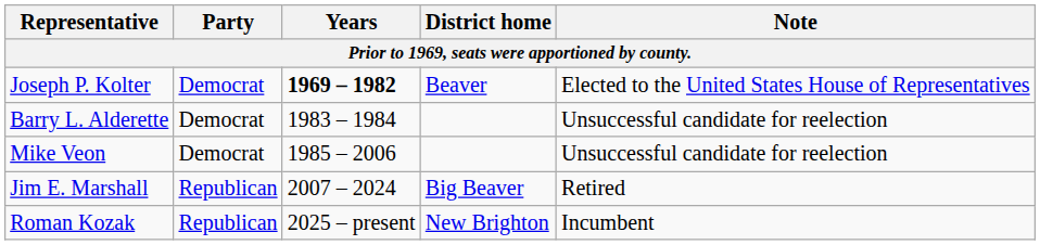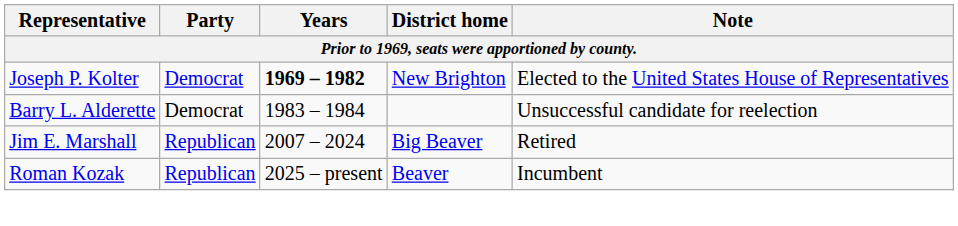Joseph P. Kolter | District home: Beaver -> New Brighton
- row: Mike Veon | Democrat | 1985 – 2006 | Unsuccessful candidate for reelection
Roman Kozak | District home: New Brighton -> Beaver
